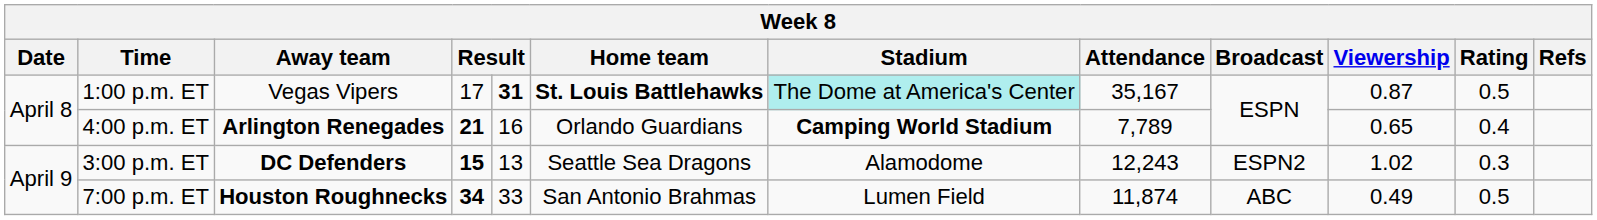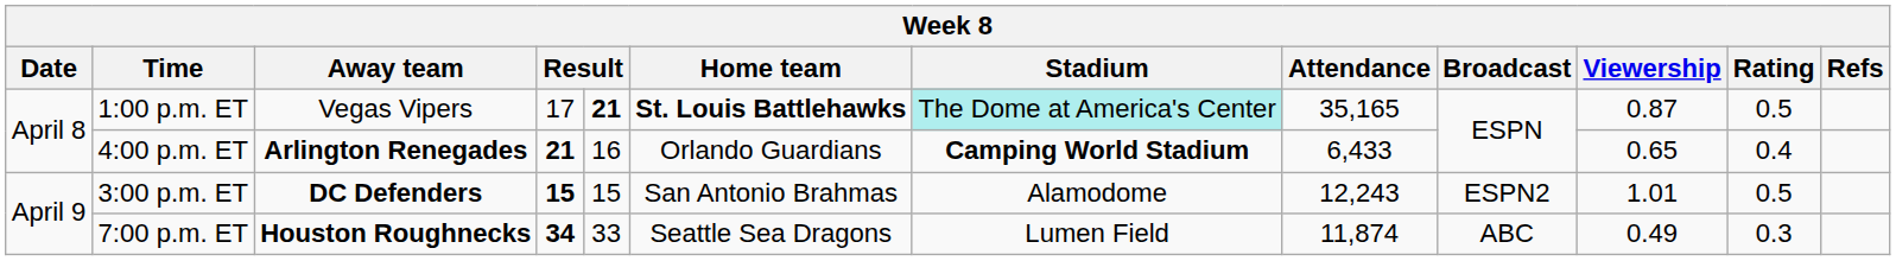1:00 p.m. ET | column 5: 31 -> 21
1:00 p.m. ET | Attendance: 35,167 -> 35,165
4:00 p.m. ET | Attendance: 7,789 -> 6,433
3:00 p.m. ET | column 5: 13 -> 15
3:00 p.m. ET | Home team: Seattle Sea Dragons -> San Antonio Brahmas
3:00 p.m. ET | Viewership: 1.02 -> 1.01
3:00 p.m. ET | Rating: 0.3 -> 0.5
7:00 p.m. ET | Home team: San Antonio Brahmas -> Seattle Sea Dragons
7:00 p.m. ET | Rating: 0.5 -> 0.3
